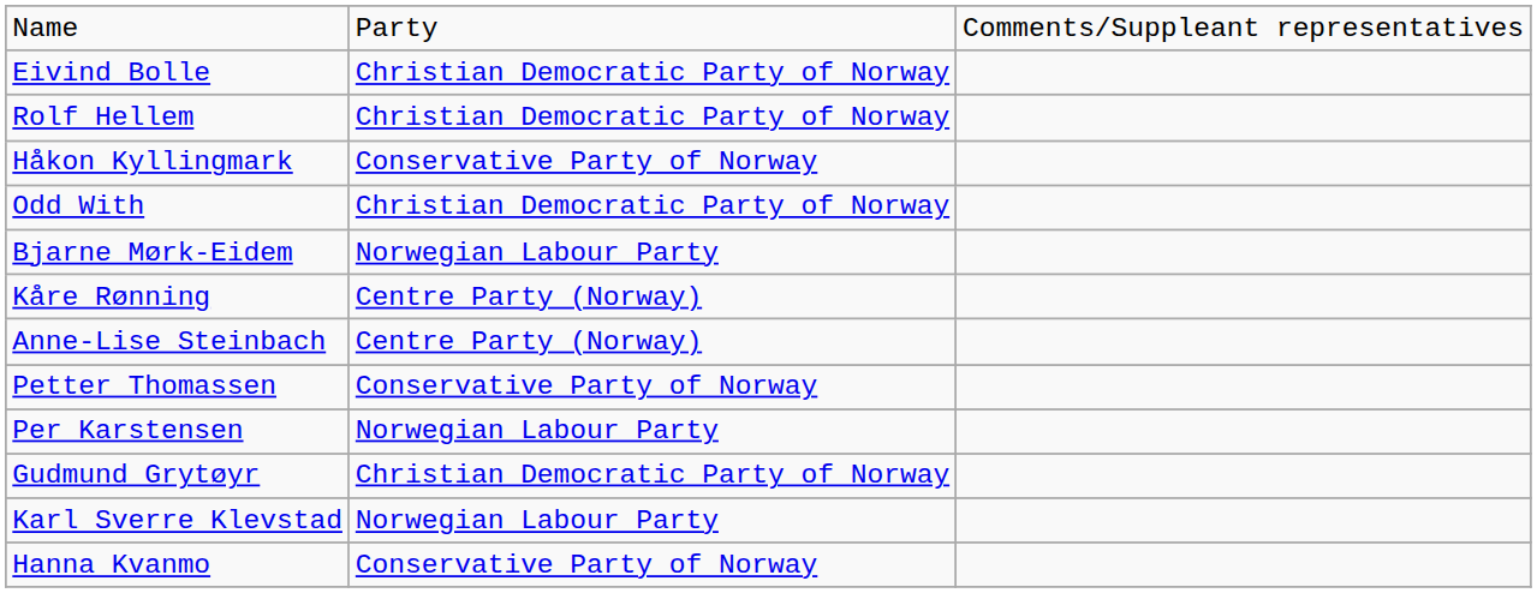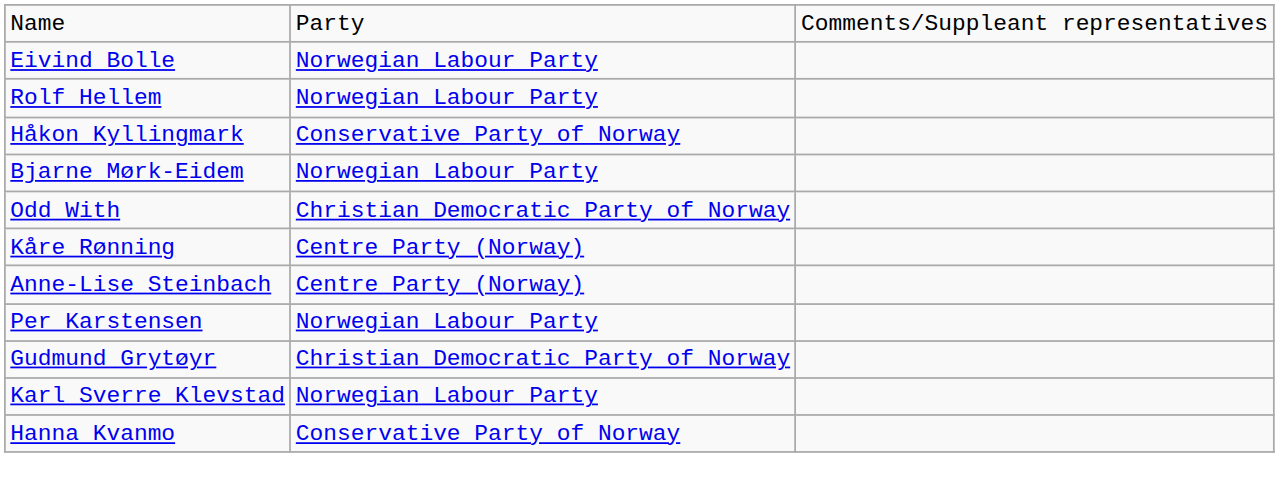Eivind Bolle | column 2: Christian Democratic Party of Norway -> Norwegian Labour Party
Rolf Hellem | column 2: Christian Democratic Party of Norway -> Norwegian Labour Party
rows swapped: Bjarne Mørk-Eidem <-> Odd With
- row: Petter Thomassen | Conservative Party of Norway
